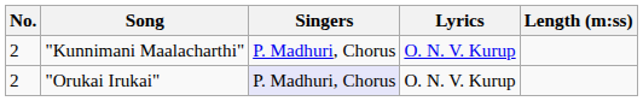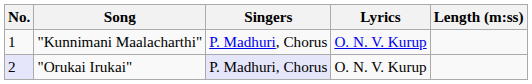"Kunnimani Maalacharthi" | No.: 2 -> 1
"Orukai Irukai" | No.: no background -> lavender background
